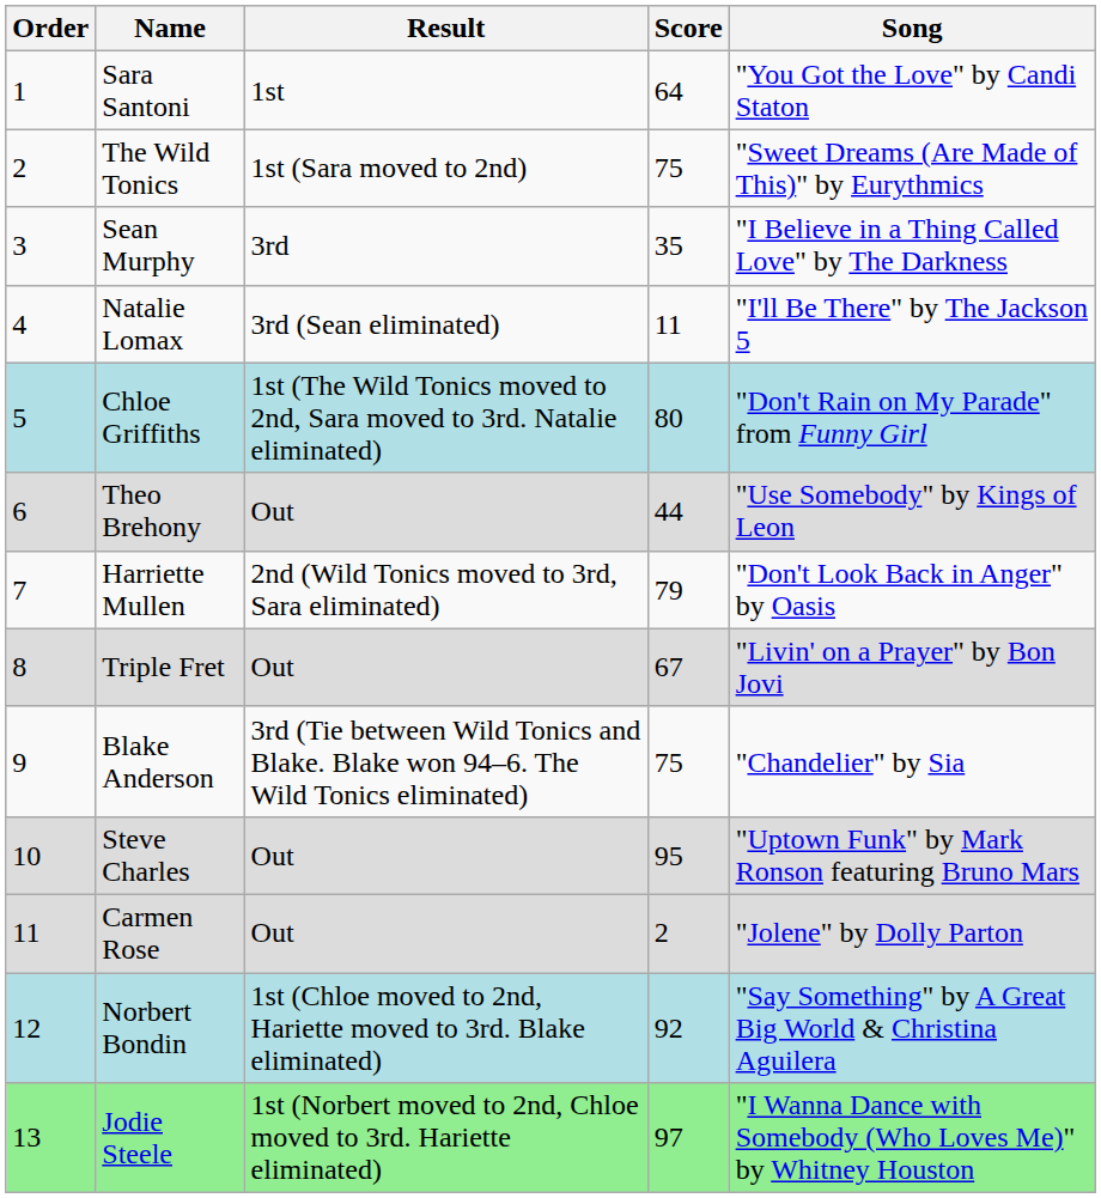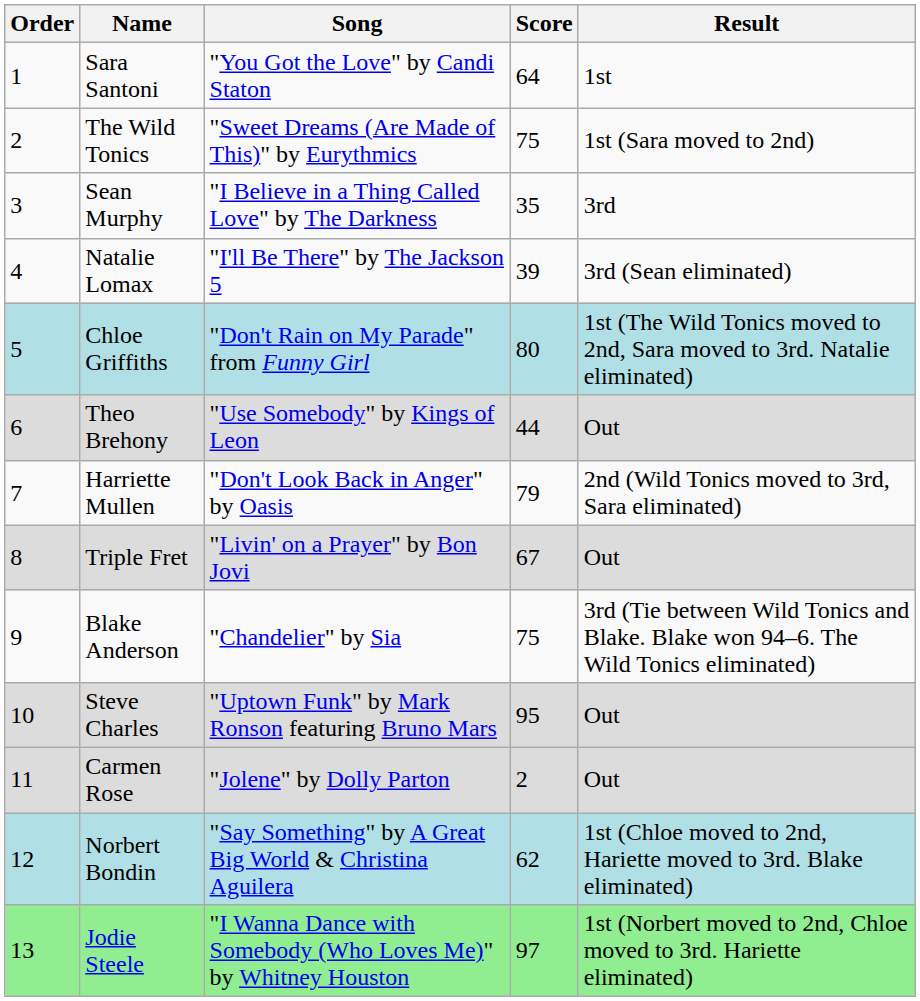columns swapped: Song <-> Result
Natalie Lomax | Score: 11 -> 39
Norbert Bondin | Score: 92 -> 62
